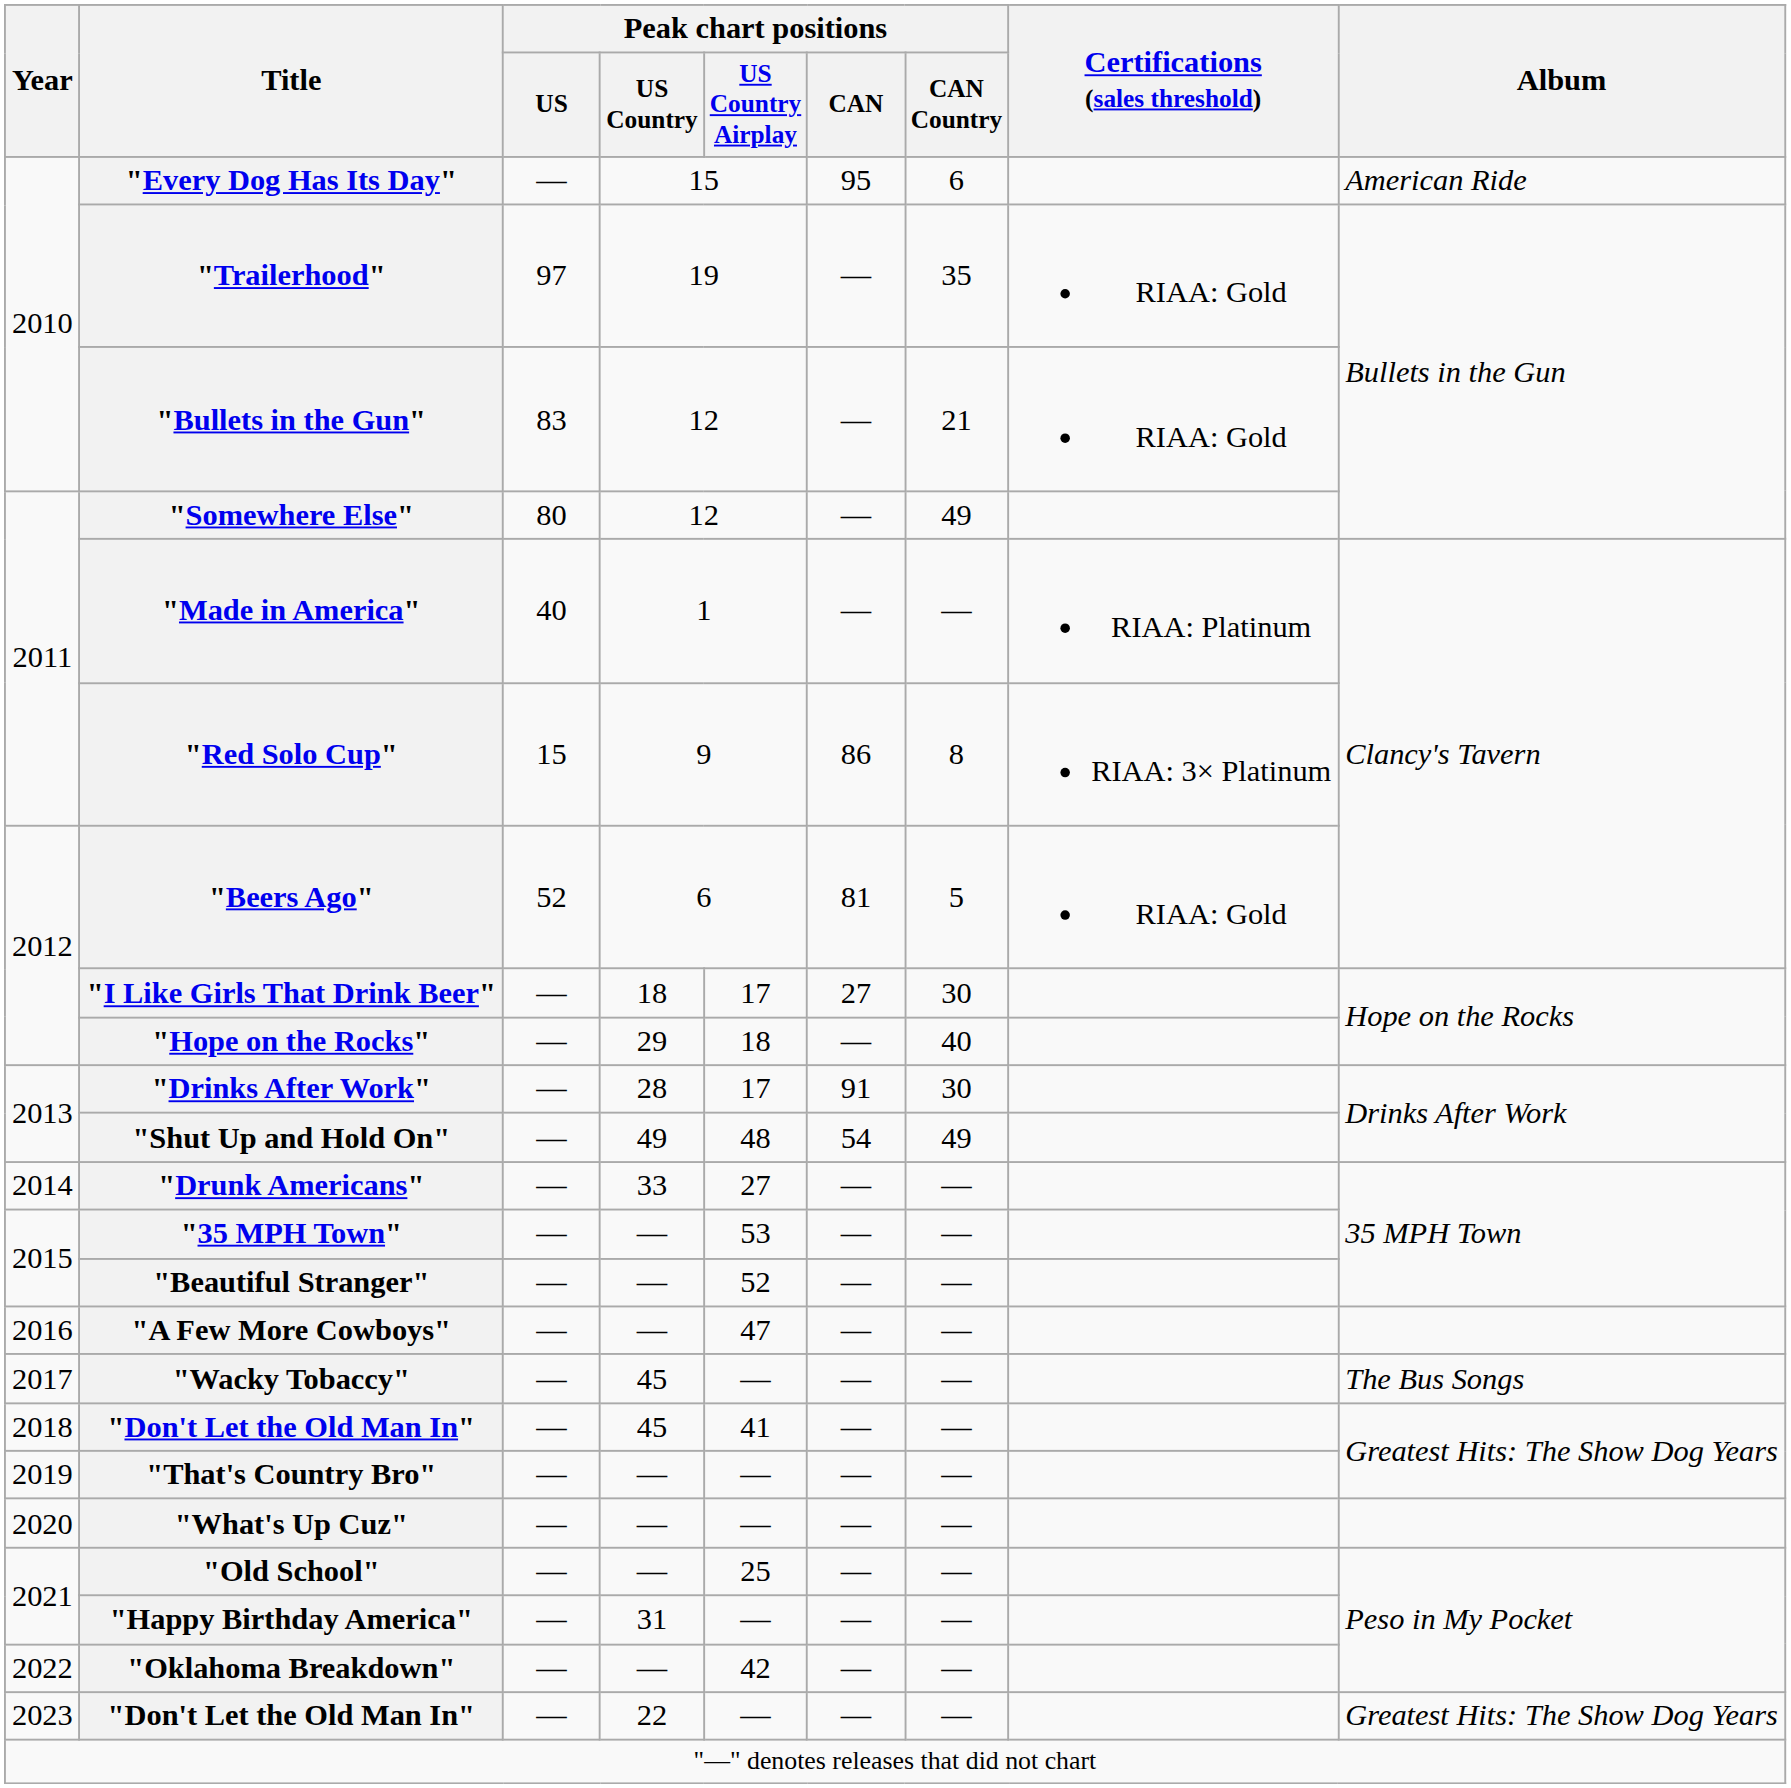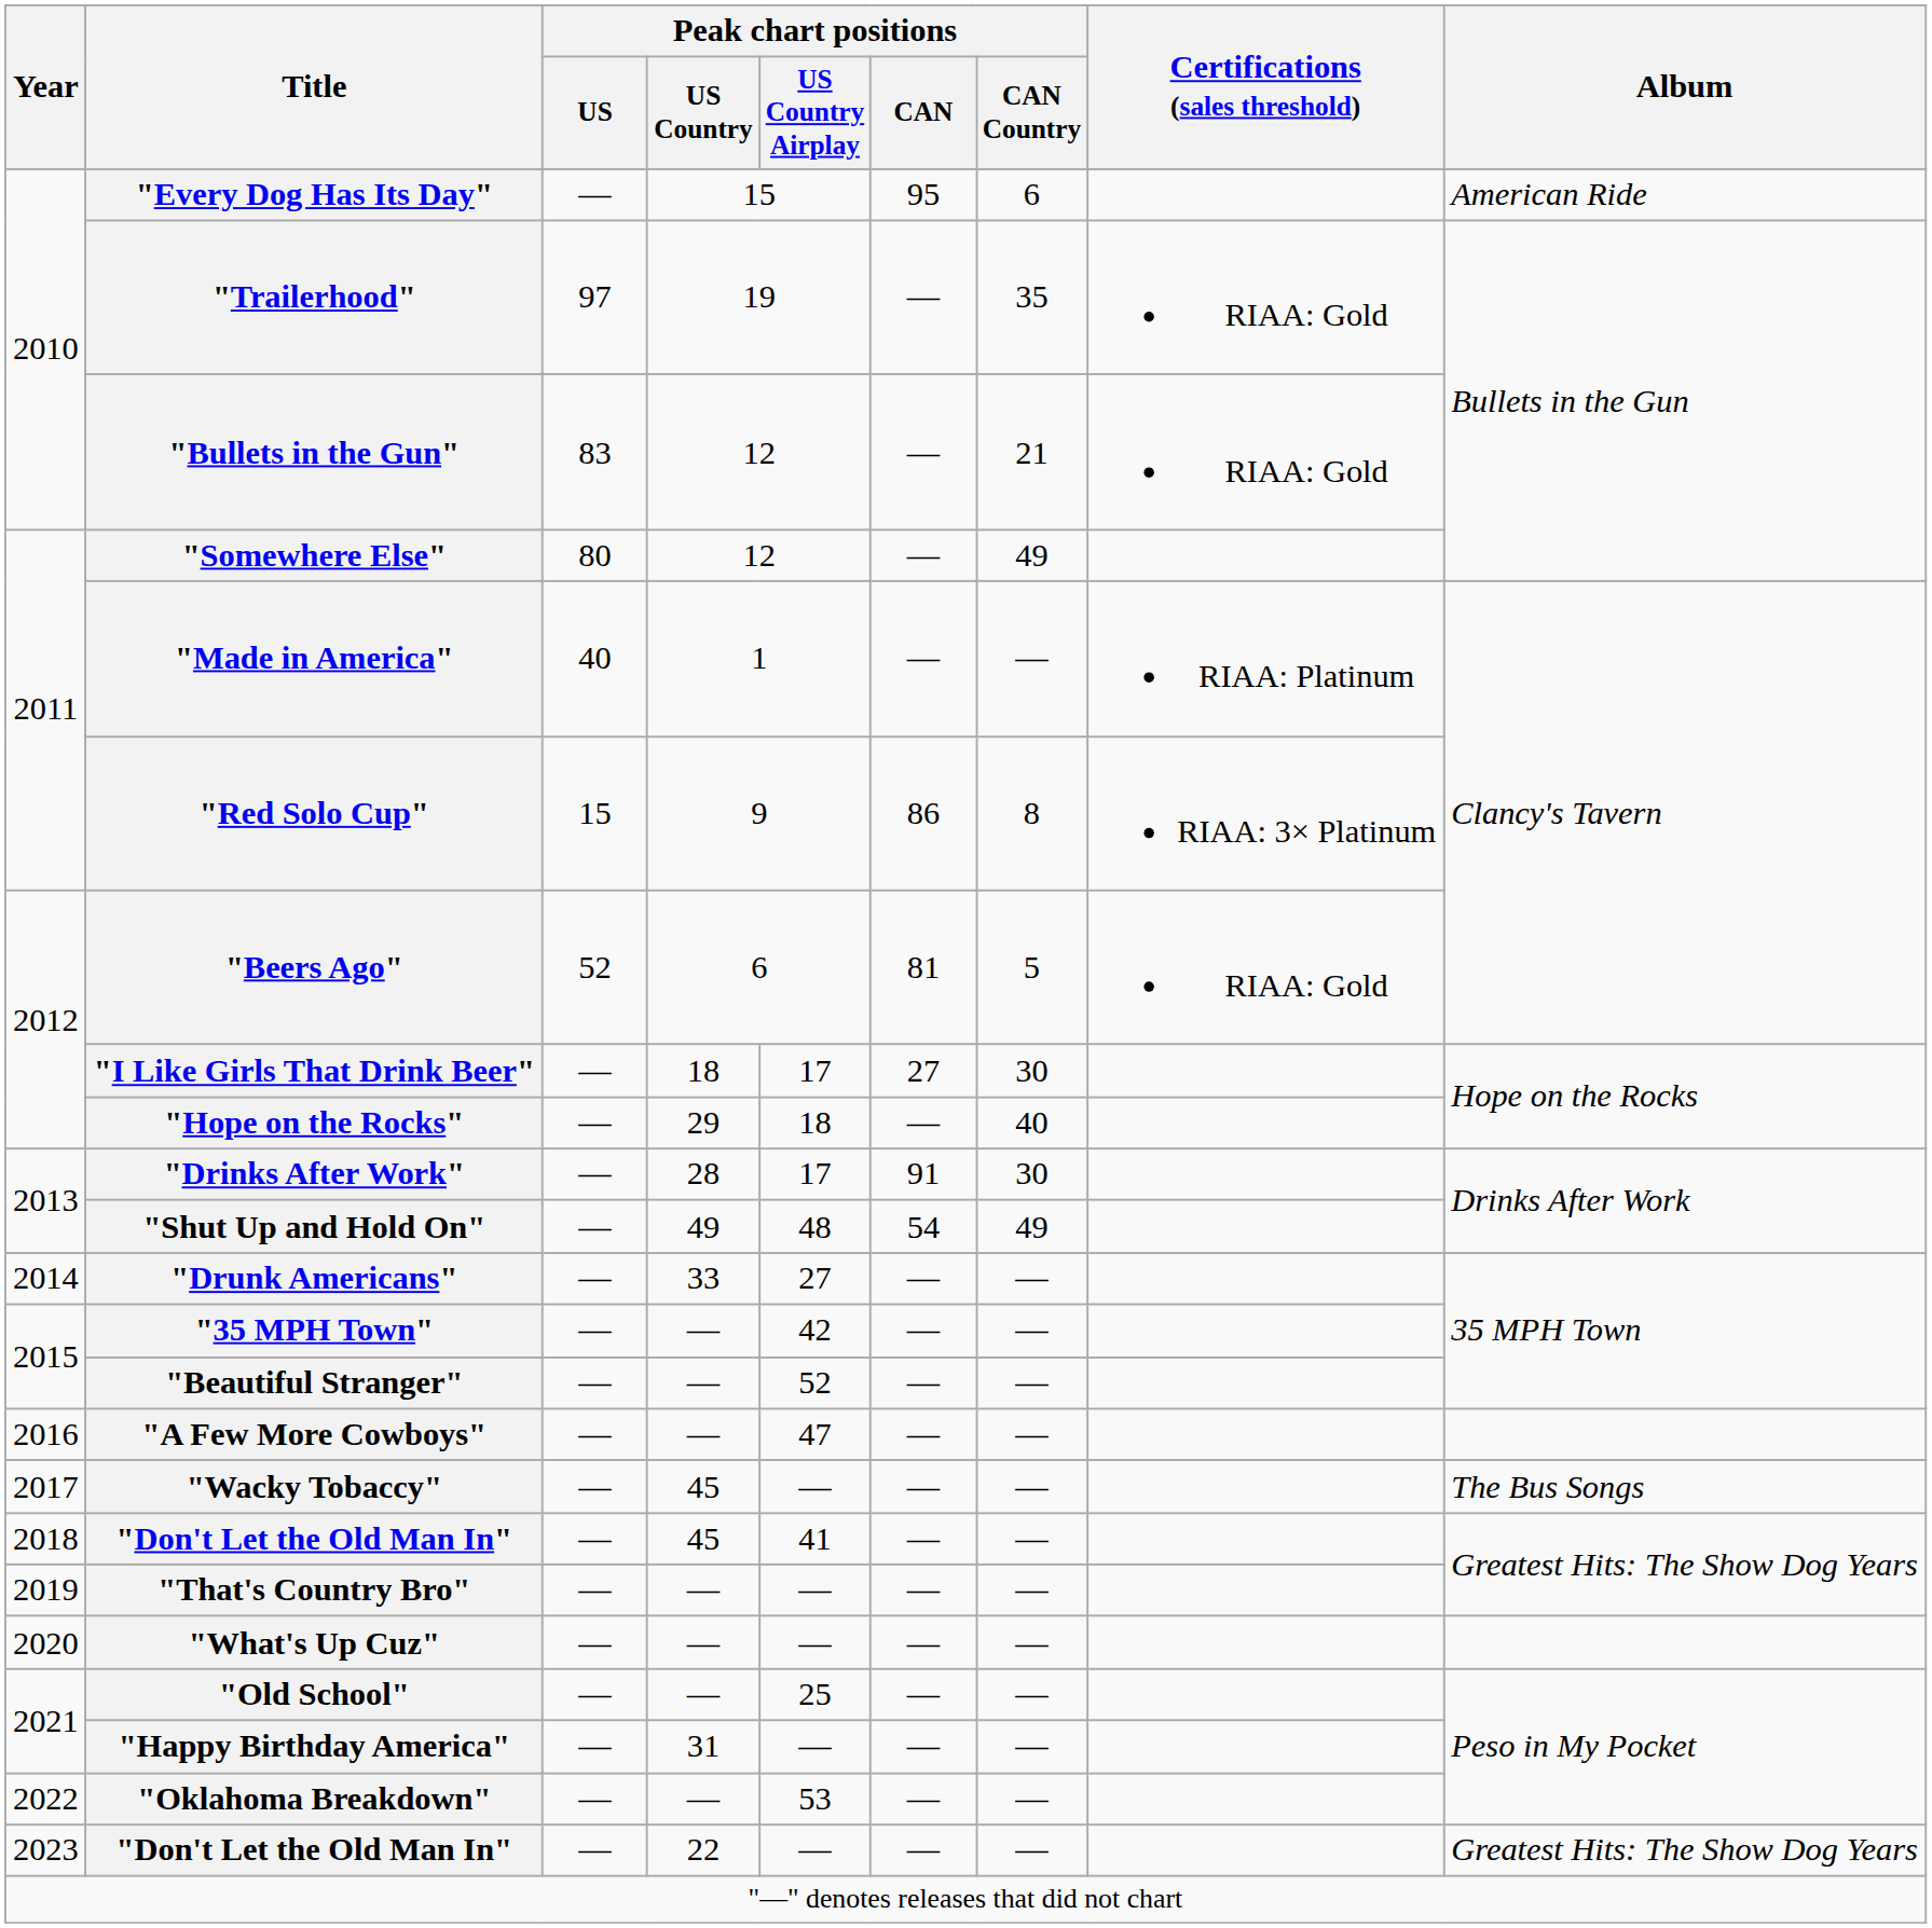"35 MPH Town" | Peak chart positions / US Country Airplay: 53 -> 42
"Oklahoma Breakdown" | Peak chart positions / US Country Airplay: 42 -> 53
